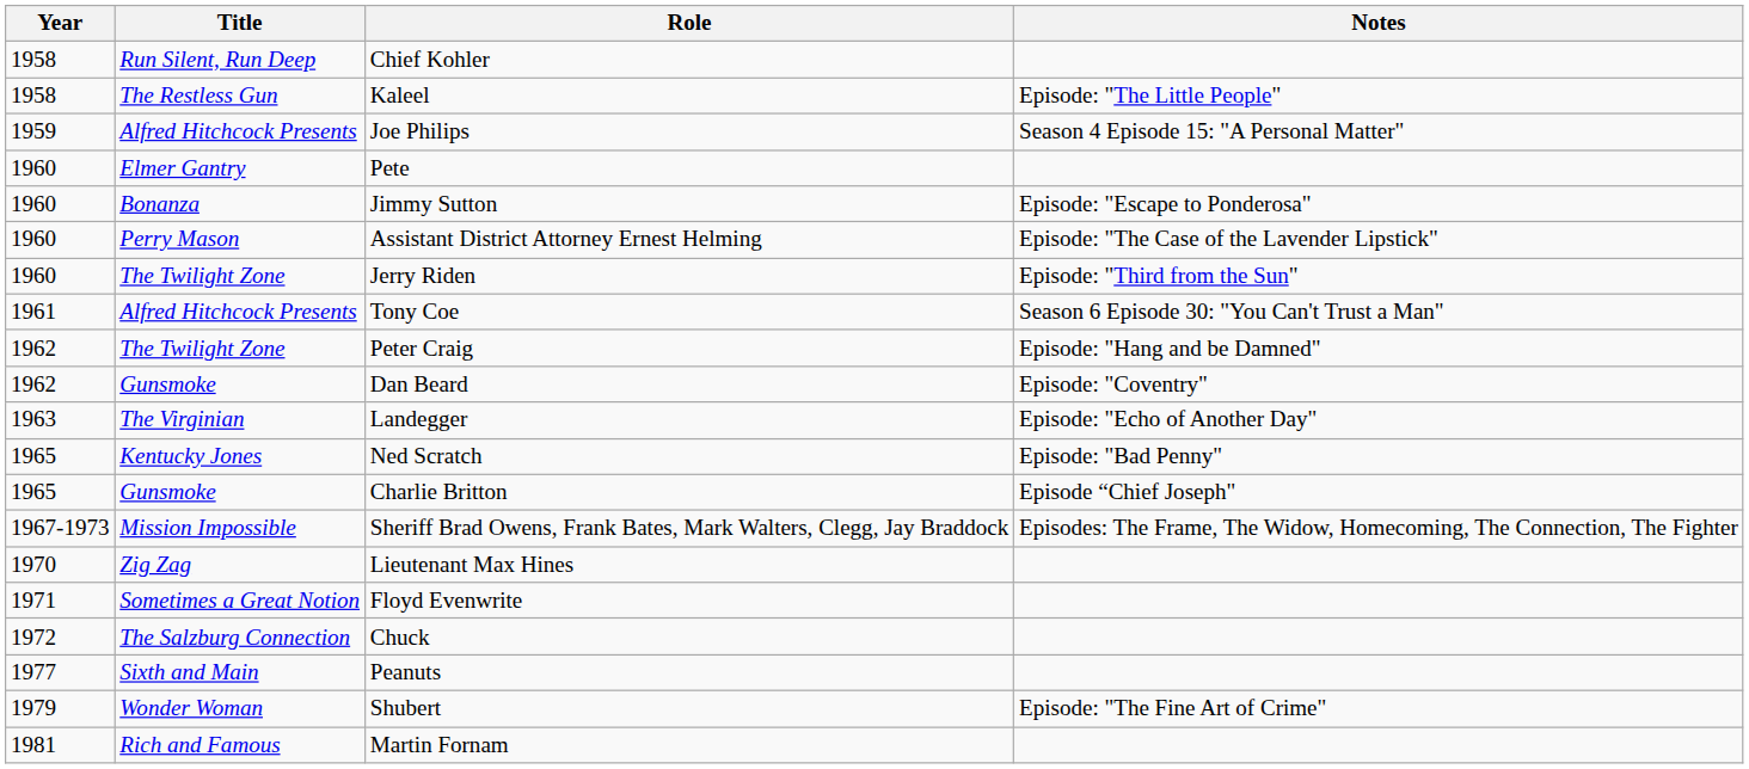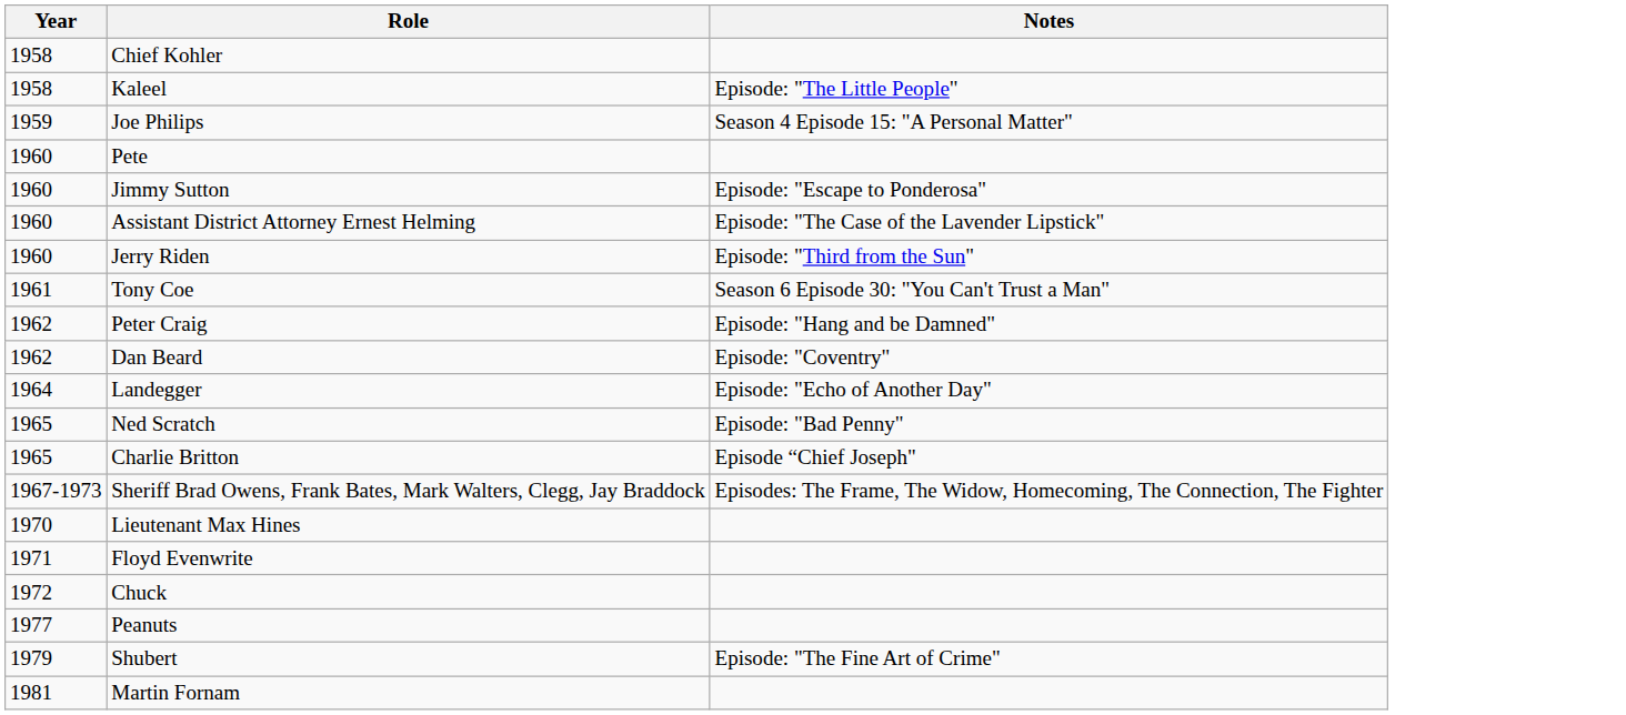- column: Title | Run Silent, Run Deep | The Restless Gun | Alfred Hitchcock Presents | Elmer Gantry | Bonanza | Perry Mason | The Twilight Zone | Alfred Hitchcock Presents | The Twilight Zone | Gunsmoke | The Virginian | Kentucky Jones | Gunsmoke | Mission Impossible | Zig Zag | Sometimes a Great Notion | The Salzburg Connection | Sixth and Main | Wonder Woman | Rich and Famous
Landegger | Year: 1963 -> 1964
